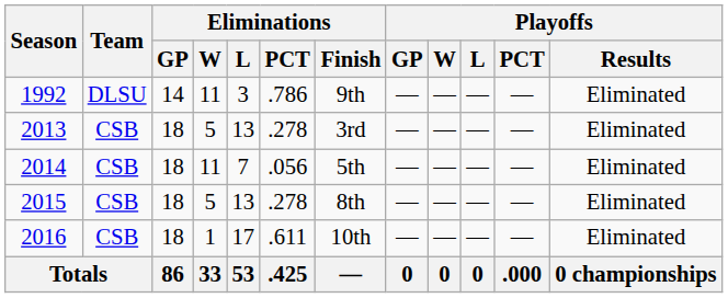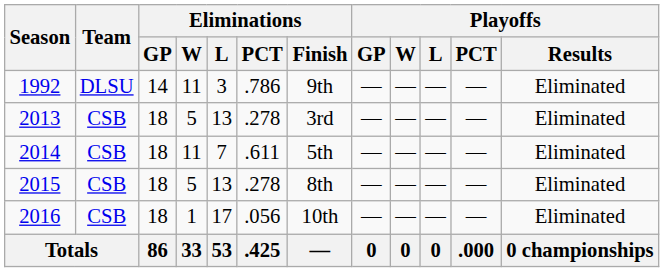2014 | Eliminations / PCT: .056 -> .611
2016 | Eliminations / PCT: .611 -> .056
